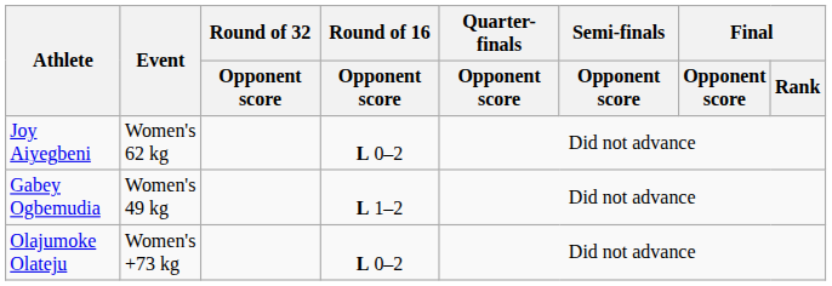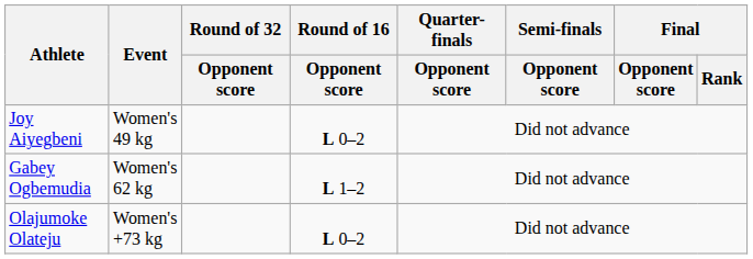Joy Aiyegbeni | Event: Women's 62 kg -> Women's 49 kg
Gabey Ogbemudia | Event: Women's 49 kg -> Women's 62 kg
